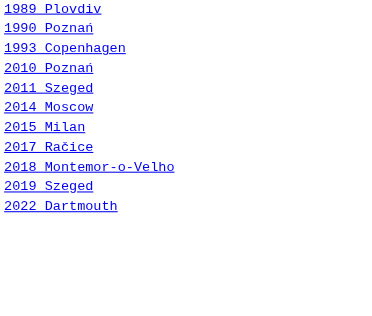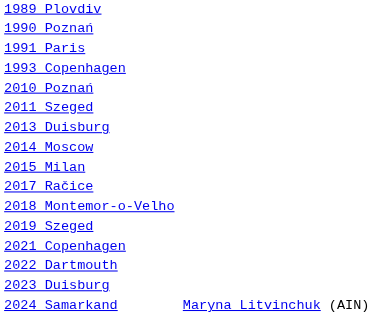+ row: 1991 Paris
+ row: 2013 Duisburg
+ row: 2021 Copenhagen
+ row: 2023 Duisburg
+ row: 2024 Samarkand | Maryna Litvinchuk (AIN)
